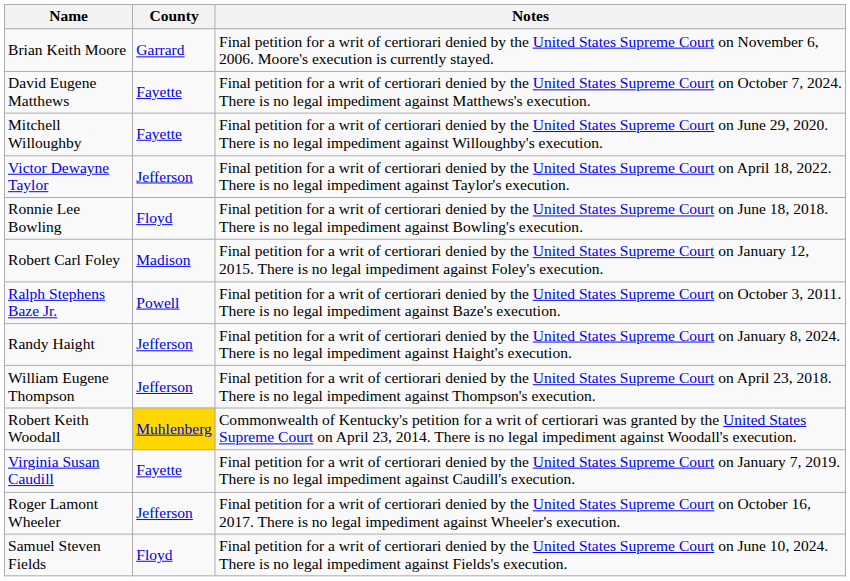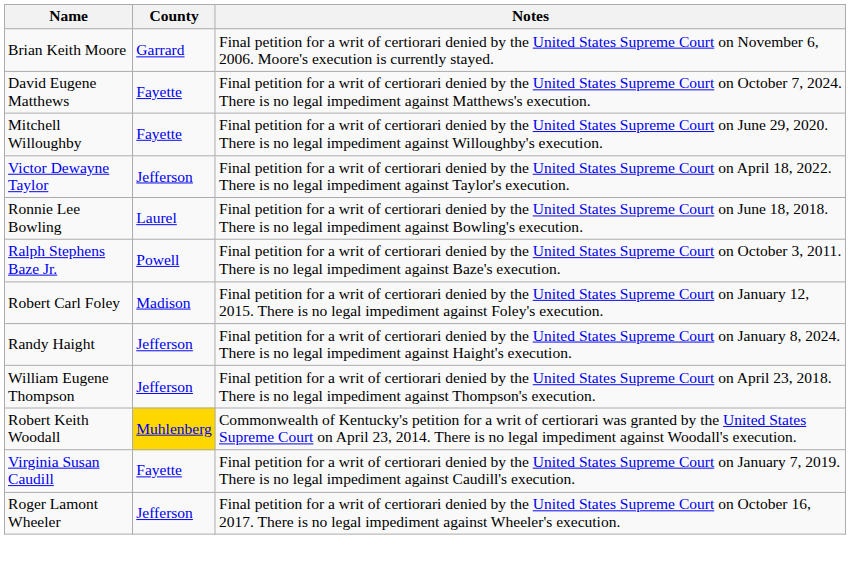Ronnie Lee Bowling | County: Floyd -> Laurel
rows swapped: Robert Carl Foley <-> Ralph Stephens Baze Jr.
- row: Samuel Steven Fields | Floyd | Final petition for a writ of certiorari denied by the United States Supreme Court on June 10, 2024. There is no legal impediment against Fields's execution.
